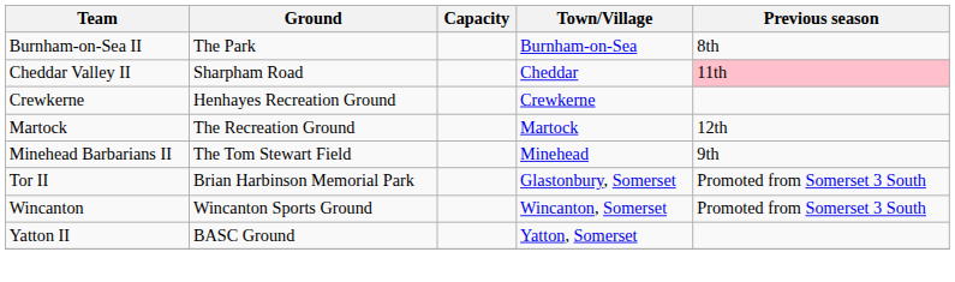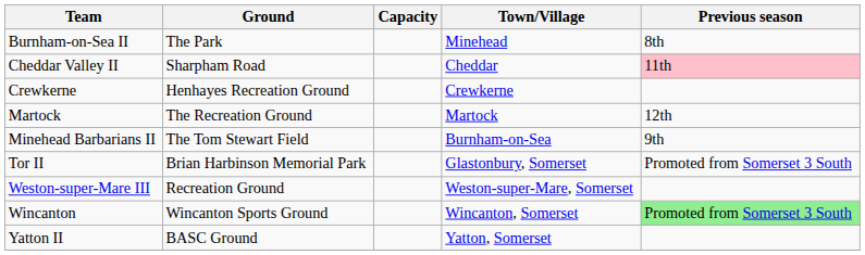Burnham-on-Sea II | Town/Village: Burnham-on-Sea -> Minehead
Minehead Barbarians II | Town/Village: Minehead -> Burnham-on-Sea
+ row: Weston-super-Mare III | Recreation Ground | Weston-super-Mare, Somerset
Wincanton | Previous season: no background -> lightgreen background
